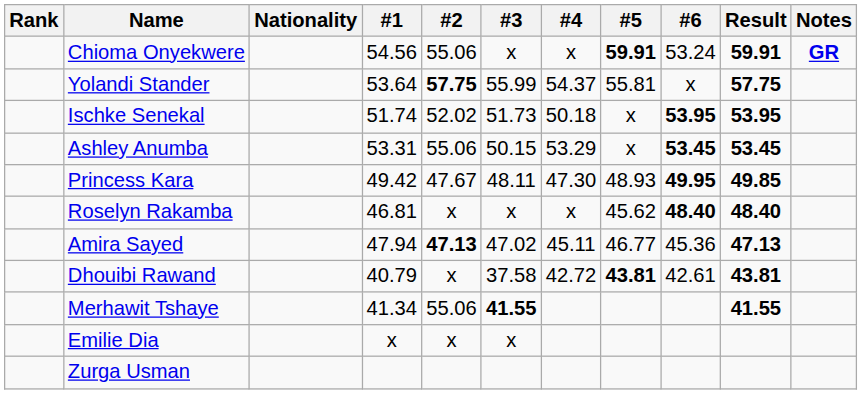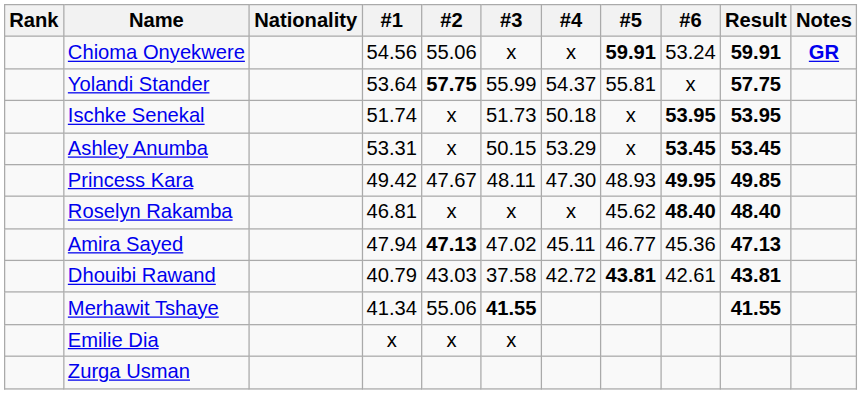Ischke Senekal | #2: 52.02 -> x
Ashley Anumba | #2: 55.06 -> x
Dhouibi Rawand | #2: x -> 43.03
